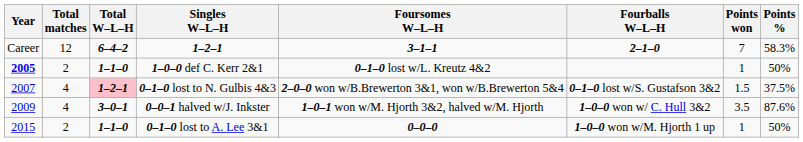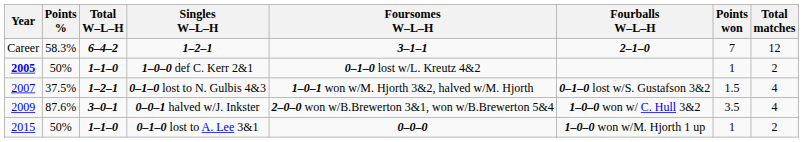columns swapped: Total matches <-> Points %
0–1–0 lost to N. Gulbis 4&3 | Total W–L–H: pink background -> no background
0–1–0 lost to N. Gulbis 4&3 | Foursomes W–L–H: 2–0–0 won w/B.Brewerton 3&1, won w/B.Brewerton 5&4 -> 1–0–1 won w/M. Hjorth 3&2, halved w/M. Hjorth
0–0–1 halved w/J. Inkster | Foursomes W–L–H: 1–0–1 won w/M. Hjorth 3&2, halved w/M. Hjorth -> 2–0–0 won w/B.Brewerton 3&1, won w/B.Brewerton 5&4
